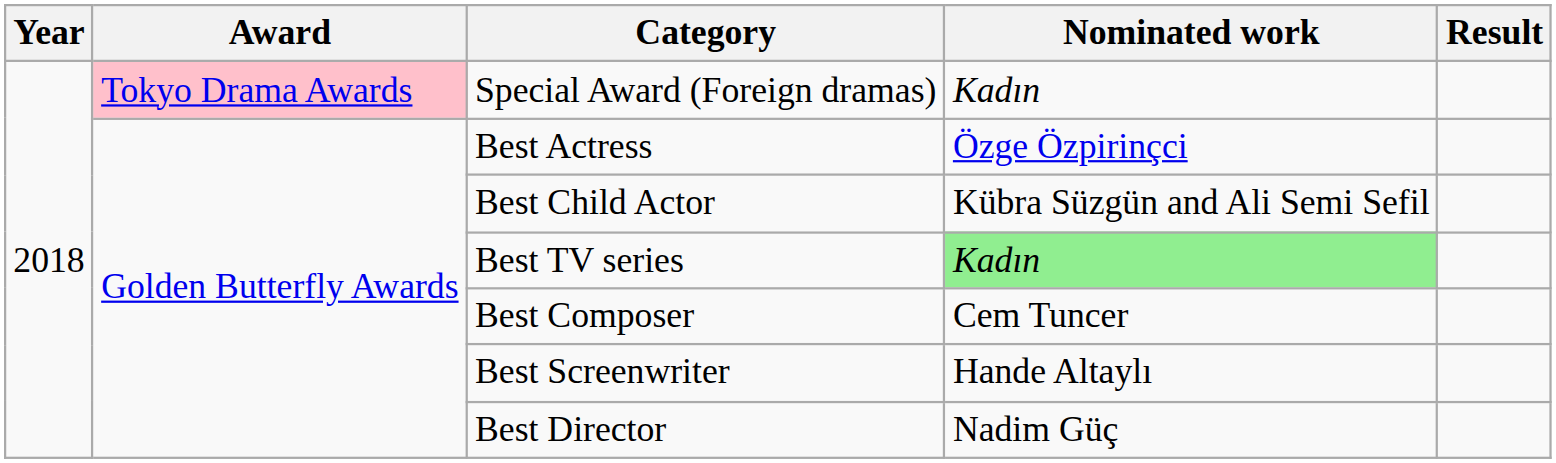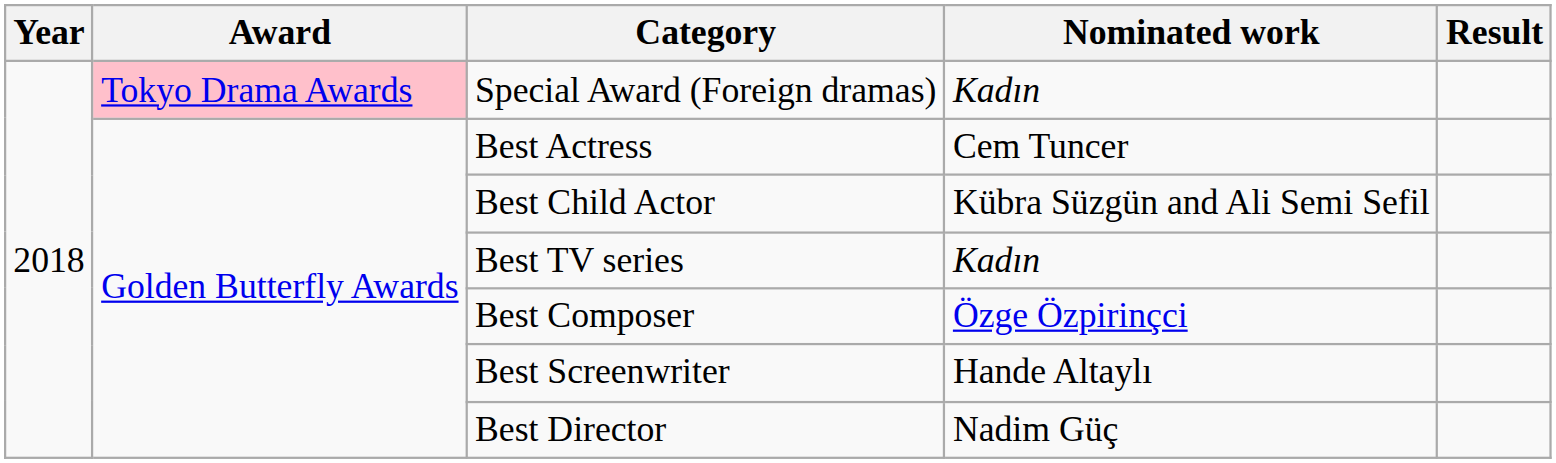Best Actress | Nominated work: Özge Özpirinçci -> Cem Tuncer
Best TV series | Nominated work: lightgreen background -> no background
Best Composer | Nominated work: Cem Tuncer -> Özge Özpirinçci
